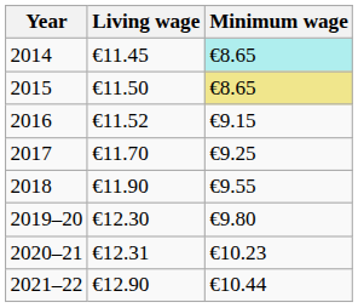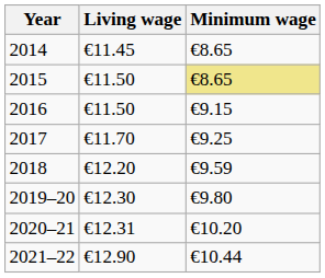2014 | Minimum wage: paleturquoise background -> no background
2016 | Living wage: €11.52 -> €11.50
2018 | Living wage: €11.90 -> €12.20
2018 | Minimum wage: €9.55 -> €9.59
2020–21 | Minimum wage: €10.23 -> €10.20
